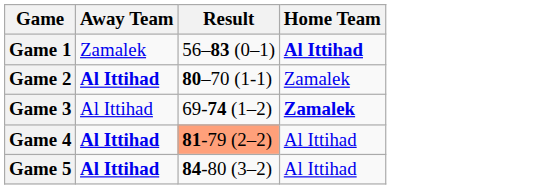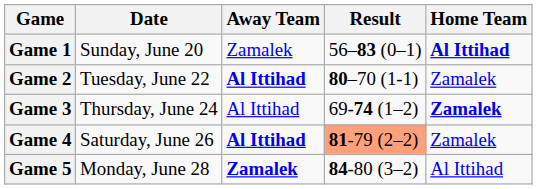+ column: Date | Sunday, June 20 | Tuesday, June 22 | Thursday, June 24 | Saturday, June 26 | Monday, June 28
Game 4 | Home Team: Al Ittihad -> Zamalek
Game 5 | Away Team: Al Ittihad -> Zamalek
